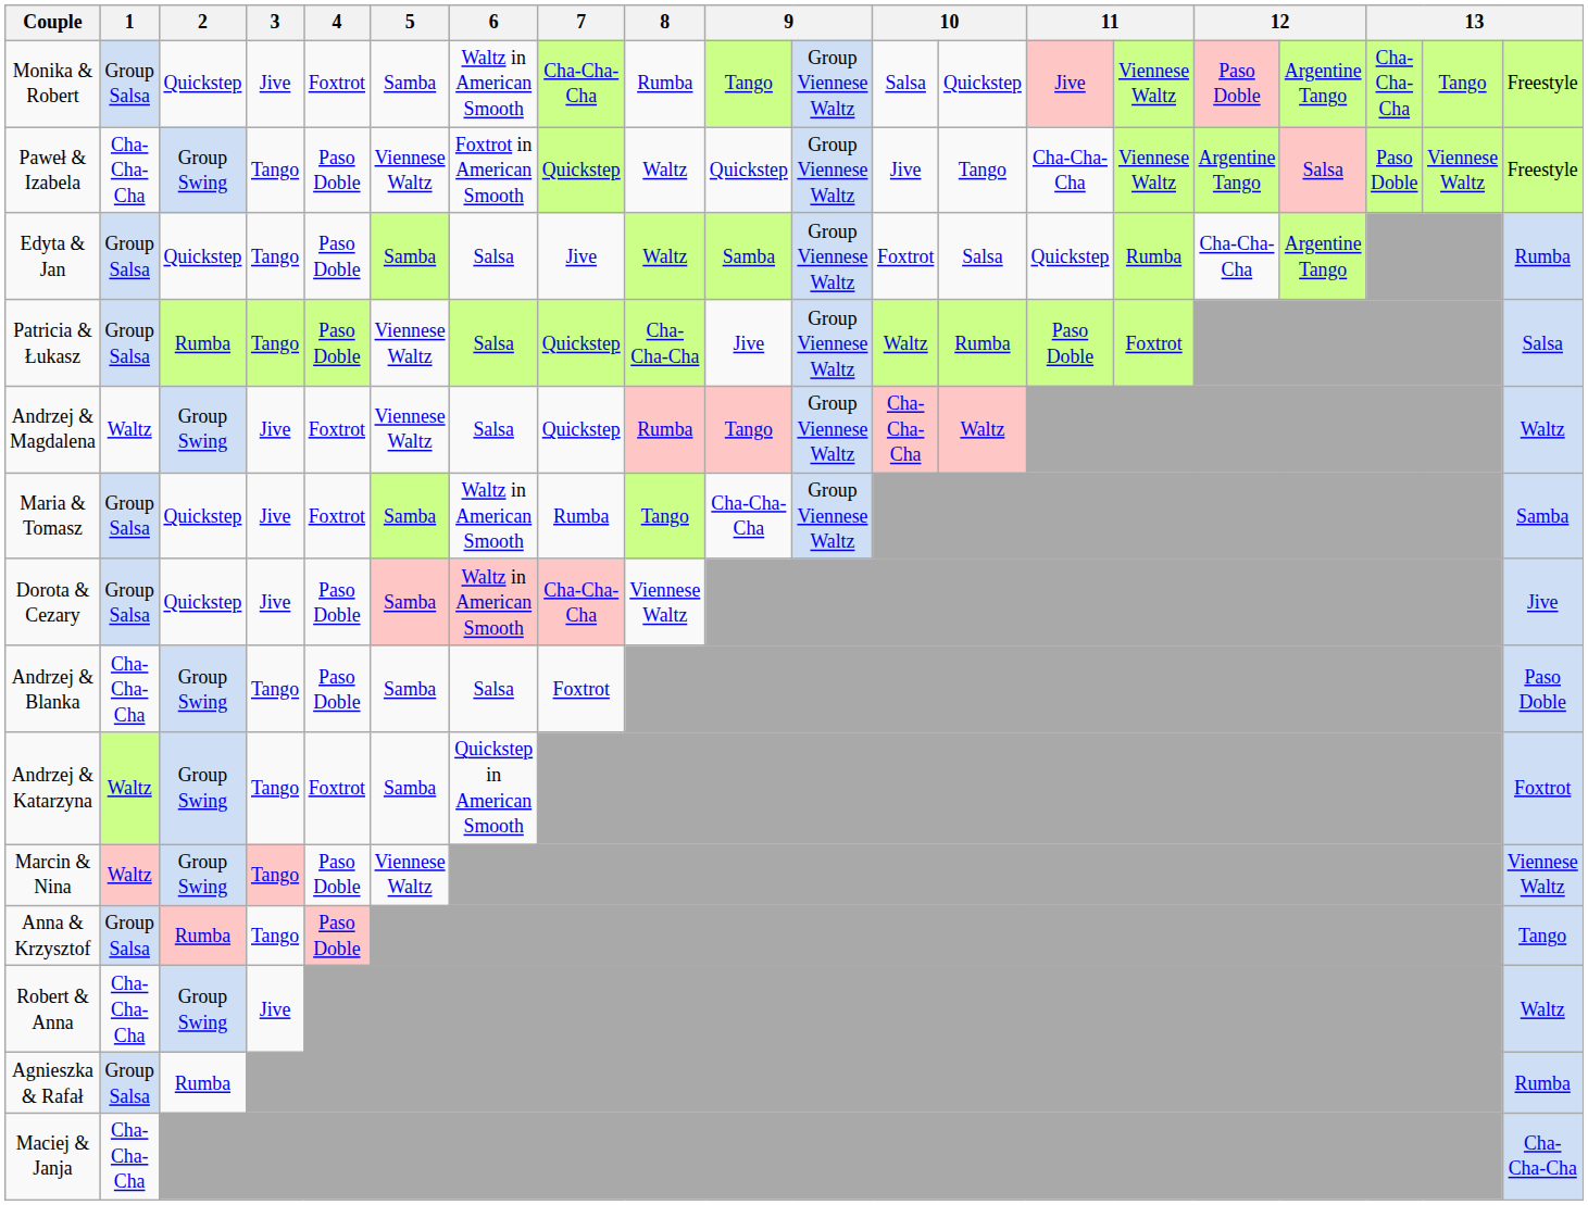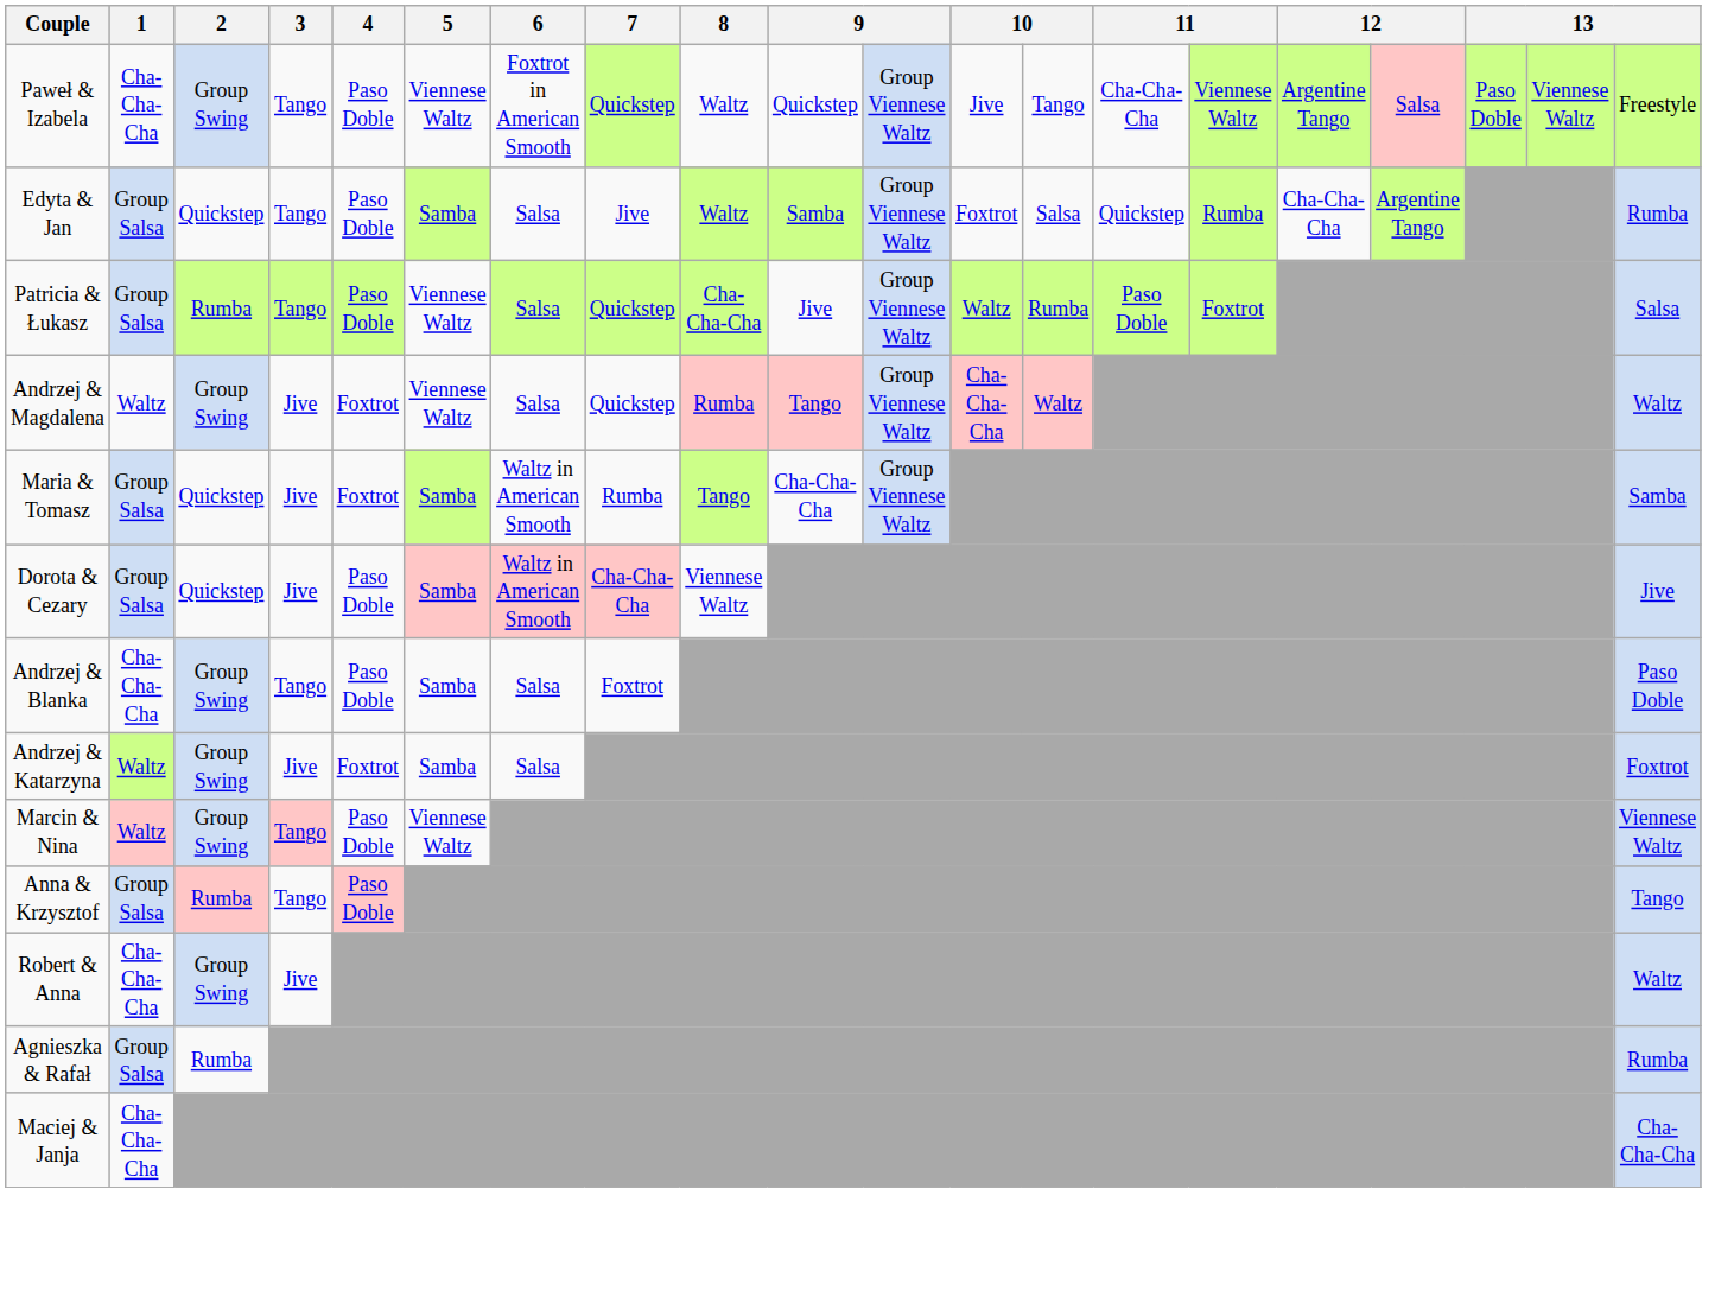- row: Monika & Robert | Group Salsa | Quickstep | Jive | Foxtrot | Samba | Waltz in American Smooth | Cha-Cha-Cha | Rumba | Tango | Group Viennese Waltz | Salsa | Quickstep | Jive | Viennese Waltz | Paso Doble | Argentine Tango | Cha-Cha-Cha | Tango | Freestyle
Andrzej & Katarzyna | 3: Tango -> Jive
Andrzej & Katarzyna | 6: Quickstep in American Smooth -> Salsa
